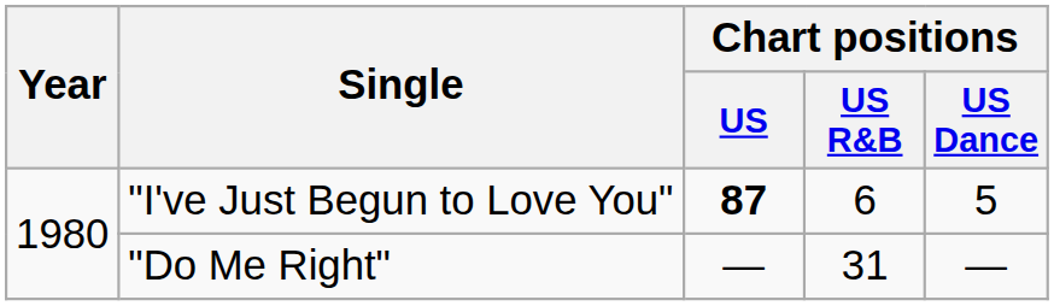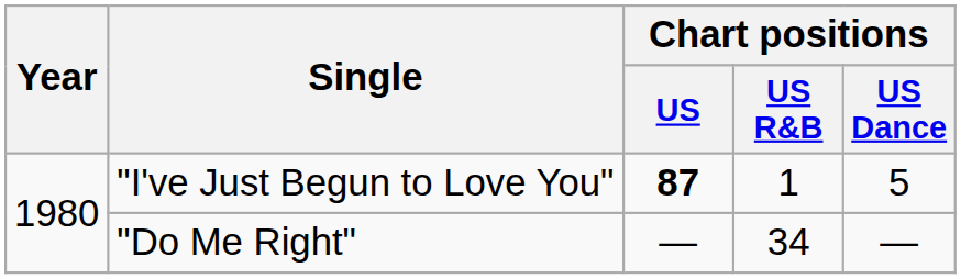"I've Just Begun to Love You" | Chart positions / US R&B: 6 -> 1
"Do Me Right" | Chart positions / US R&B: 31 -> 34
